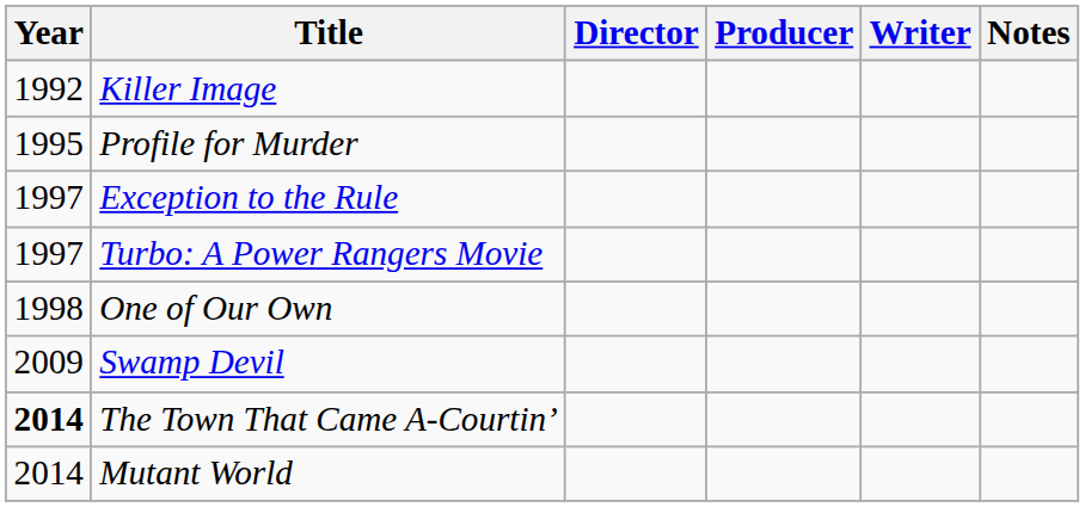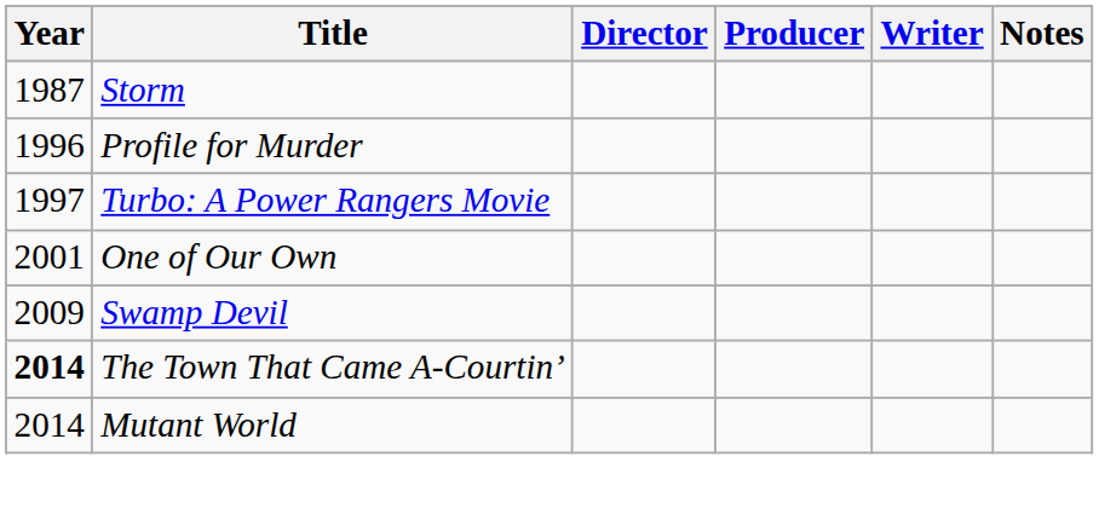+ row: 1987 | Storm
- row: 1992 | Killer Image
Profile for Murder | Year: 1995 -> 1996
- row: 1997 | Exception to the Rule
One of Our Own | Year: 1998 -> 2001
